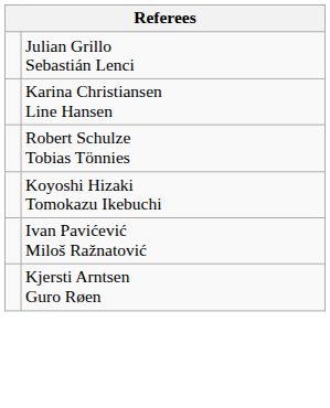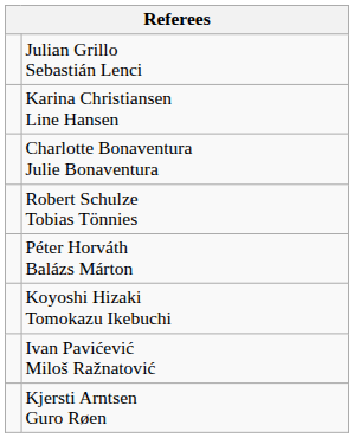+ row: Charlotte Bonaventura Julie Bonaventura
+ row: Péter Horváth Balázs Márton
